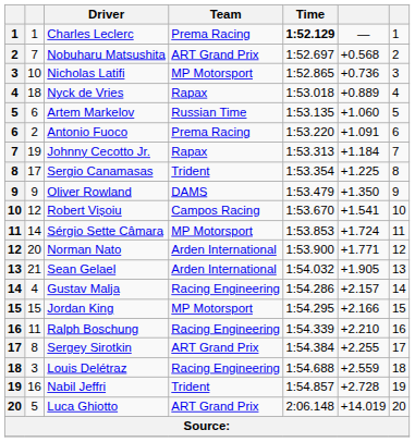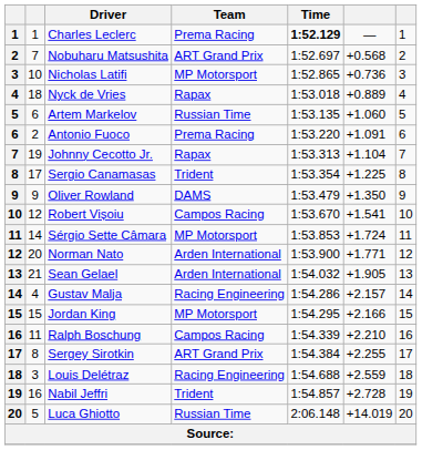Johnny Cecotto Jr. | column 6: +1.184 -> +1.104
Ralph Boschung | Team: Racing Engineering -> Campos Racing
Luca Ghiotto | Team: ART Grand Prix -> Russian Time
